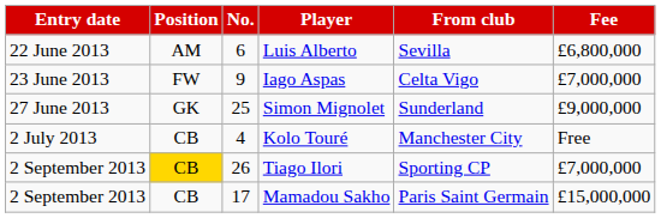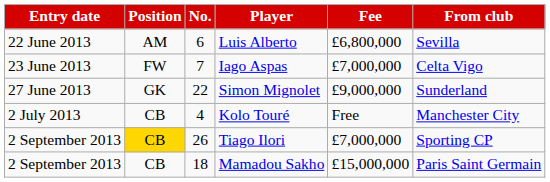columns swapped: From club <-> Fee
Iago Aspas | No.: 9 -> 7
Simon Mignolet | No.: 25 -> 22
Mamadou Sakho | No.: 17 -> 18
